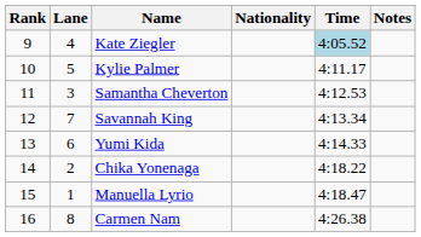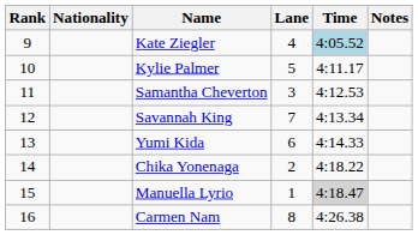columns swapped: Lane <-> Nationality
Manuella Lyrio | Time: no background -> lightgrey background
